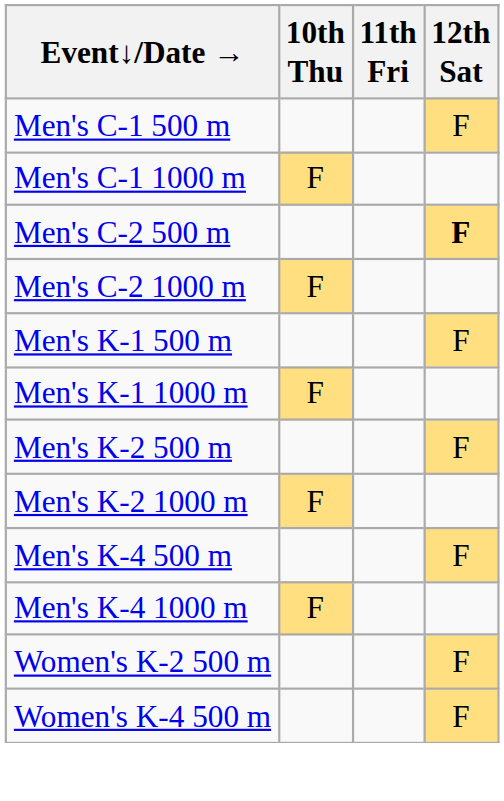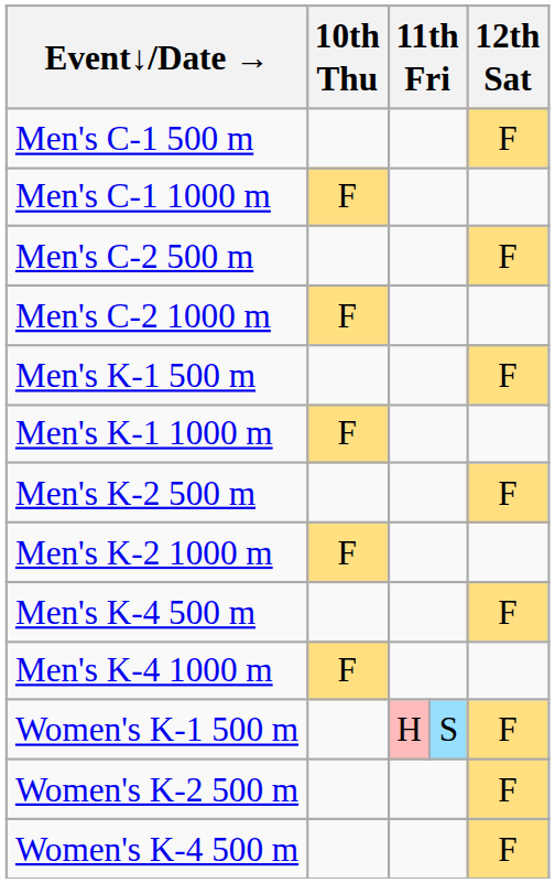Men's C-2 500 m | 12th Sat: bold -> normal
+ row: Women's K-1 500 m | H | S | F
